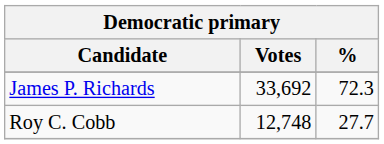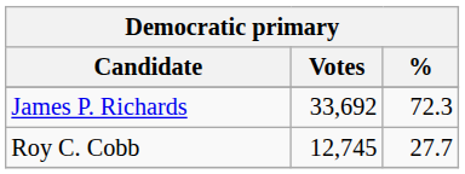Roy C. Cobb | Votes: 12,748 -> 12,745
